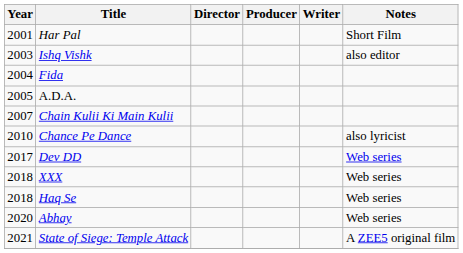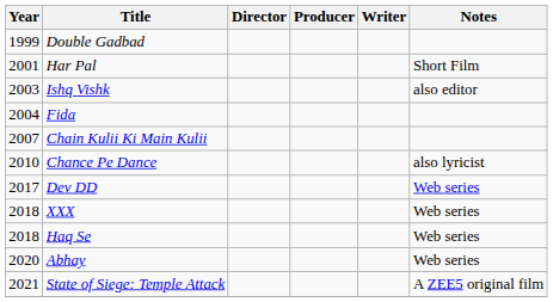+ row: 1999 | Double Gadbad
- row: 2005 | A.D.A.
